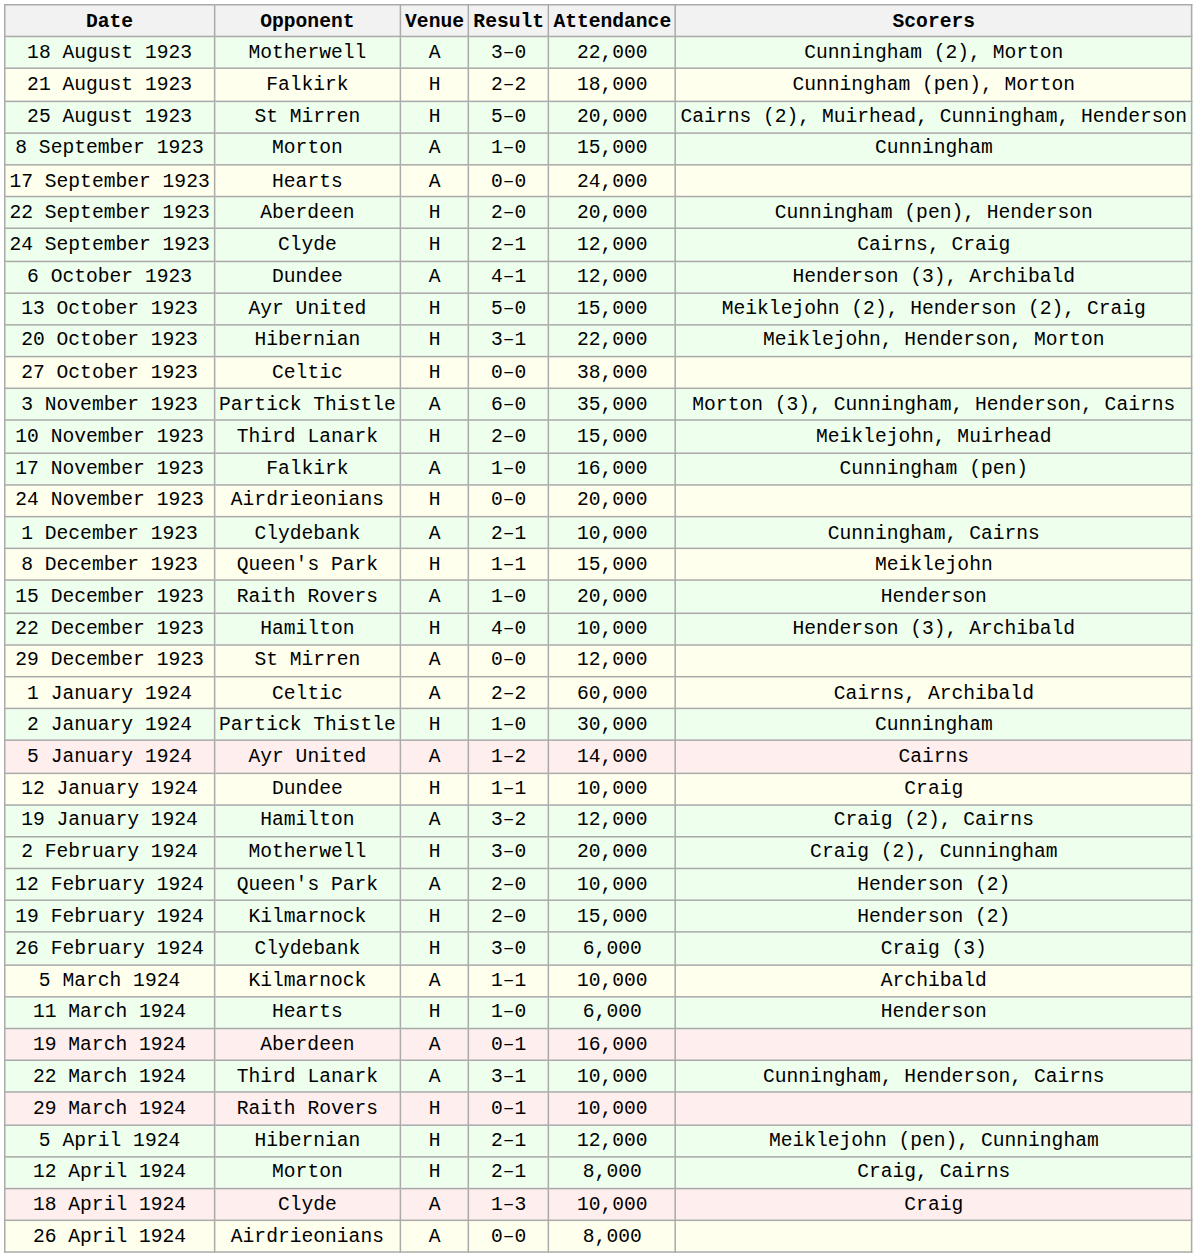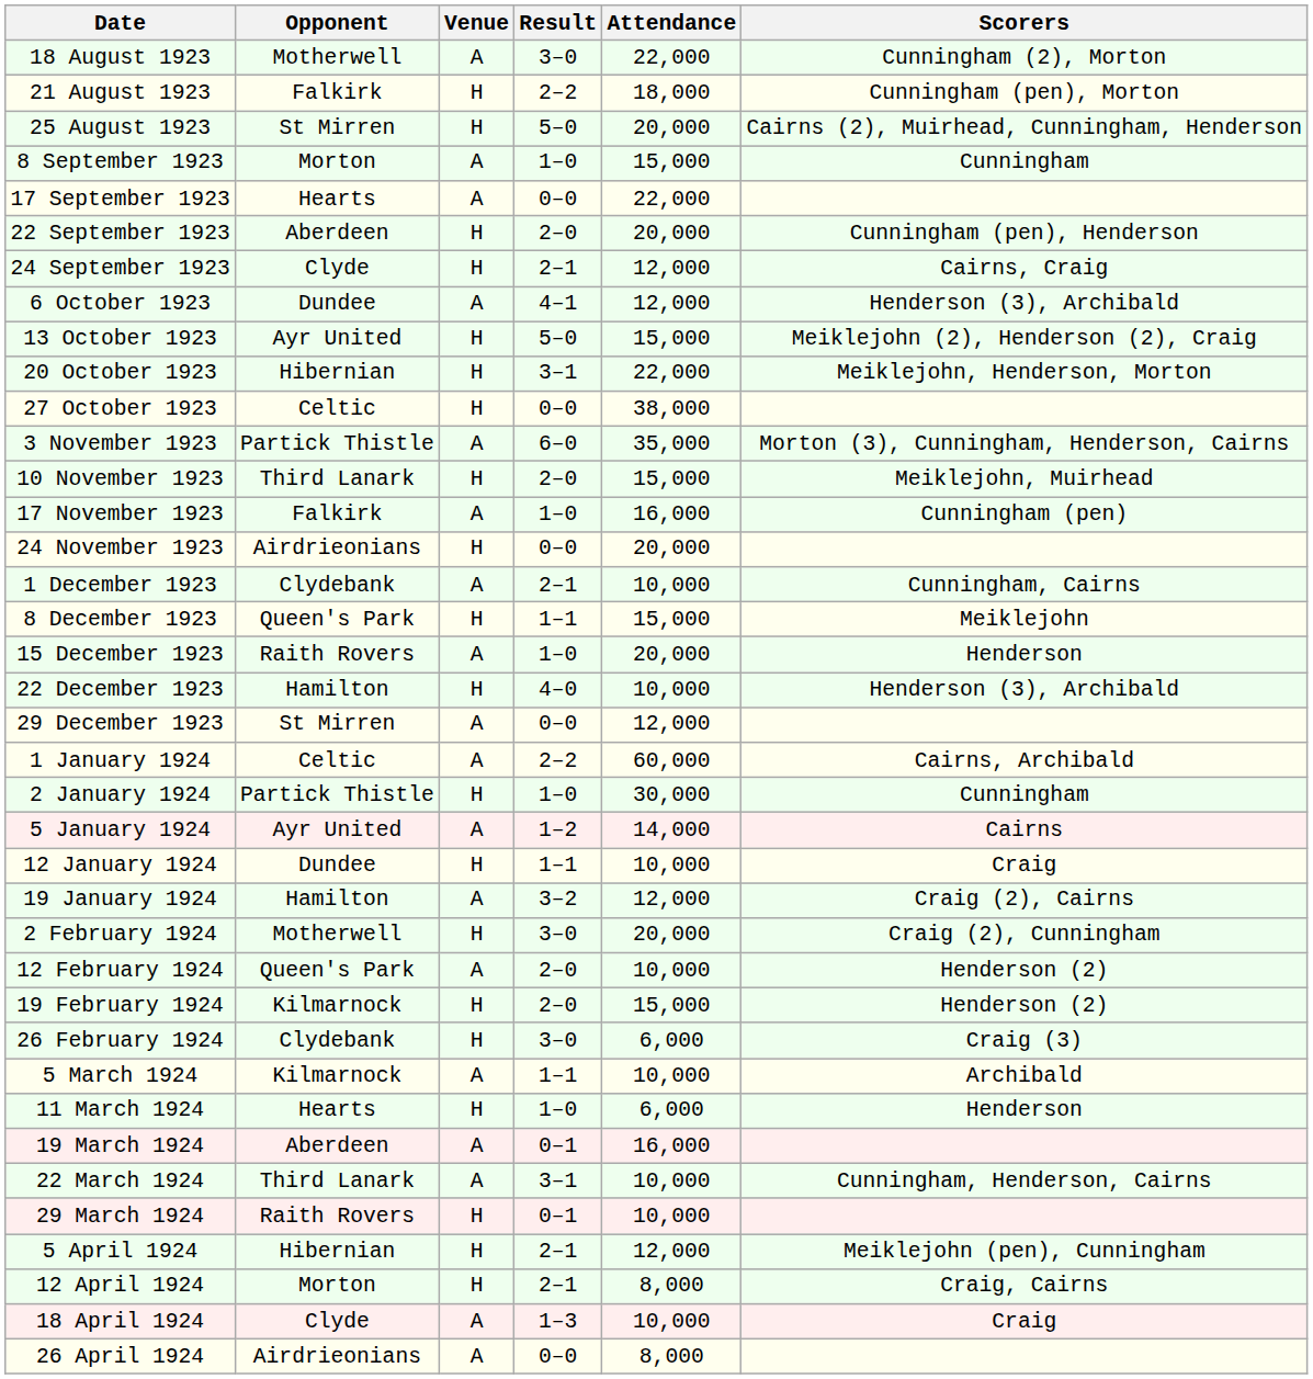17 September 1923 | Attendance: 24,000 -> 22,000
